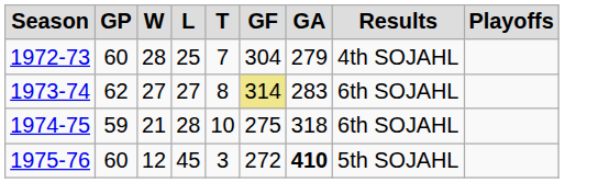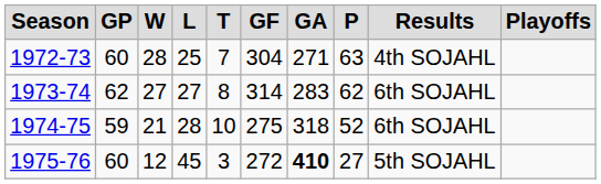+ column: P | 63 | 62 | 52 | 27
1972-73 | GA: 279 -> 271
1973-74 | GF: khaki background -> no background
